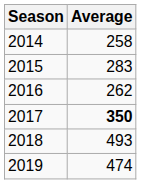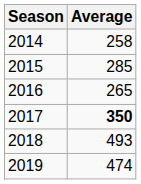2015 | Average: 283 -> 285
2016 | Average: 262 -> 265
